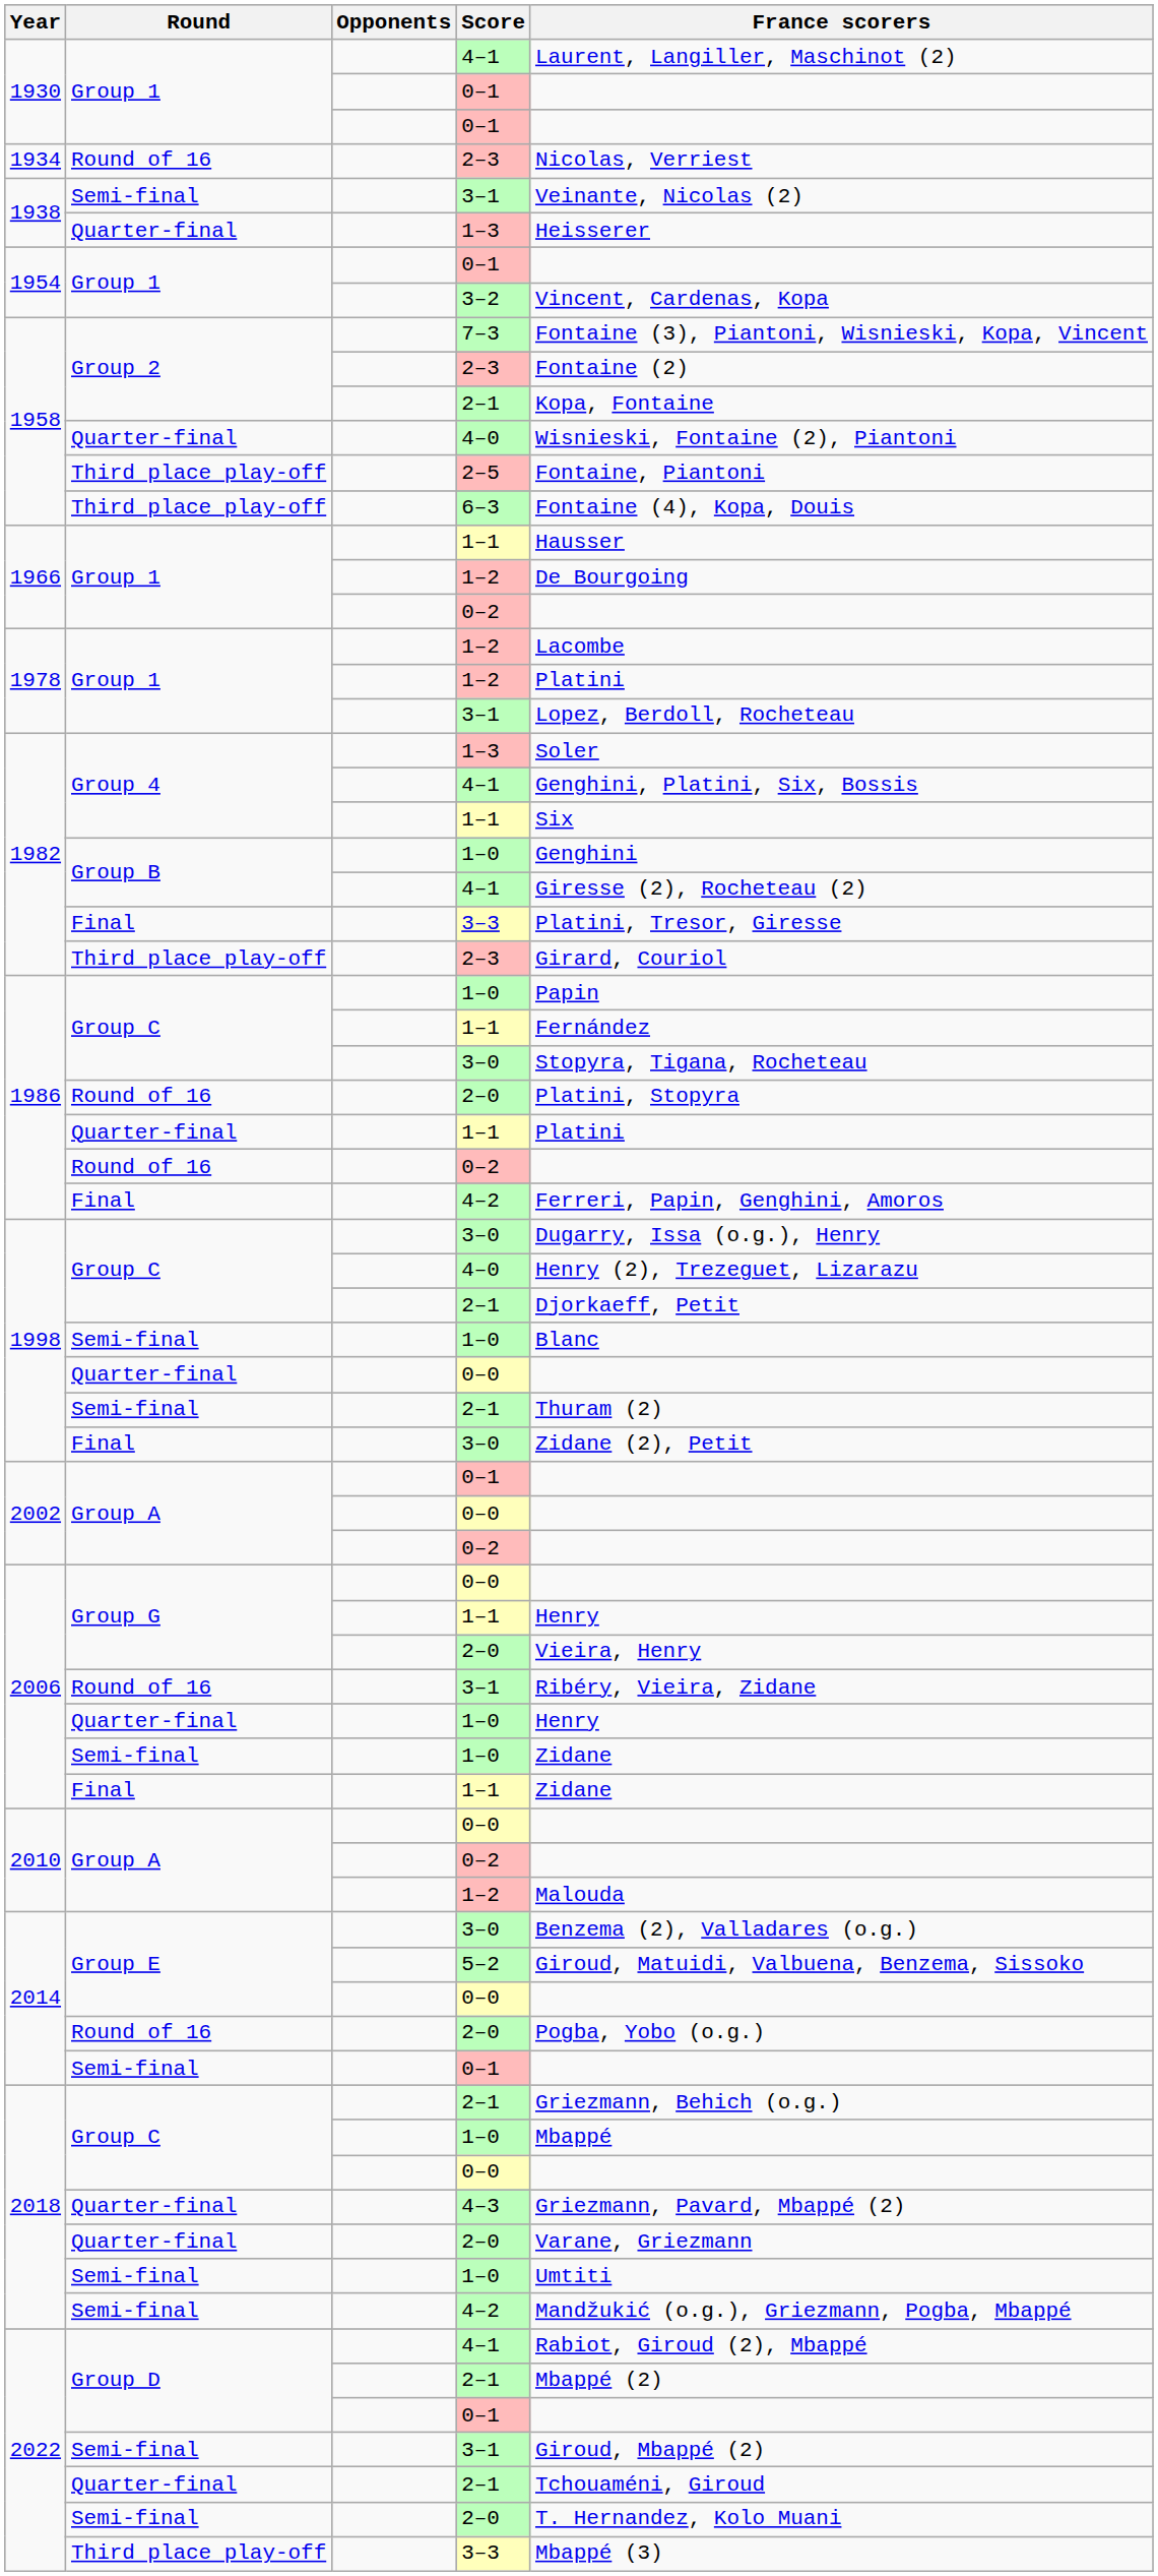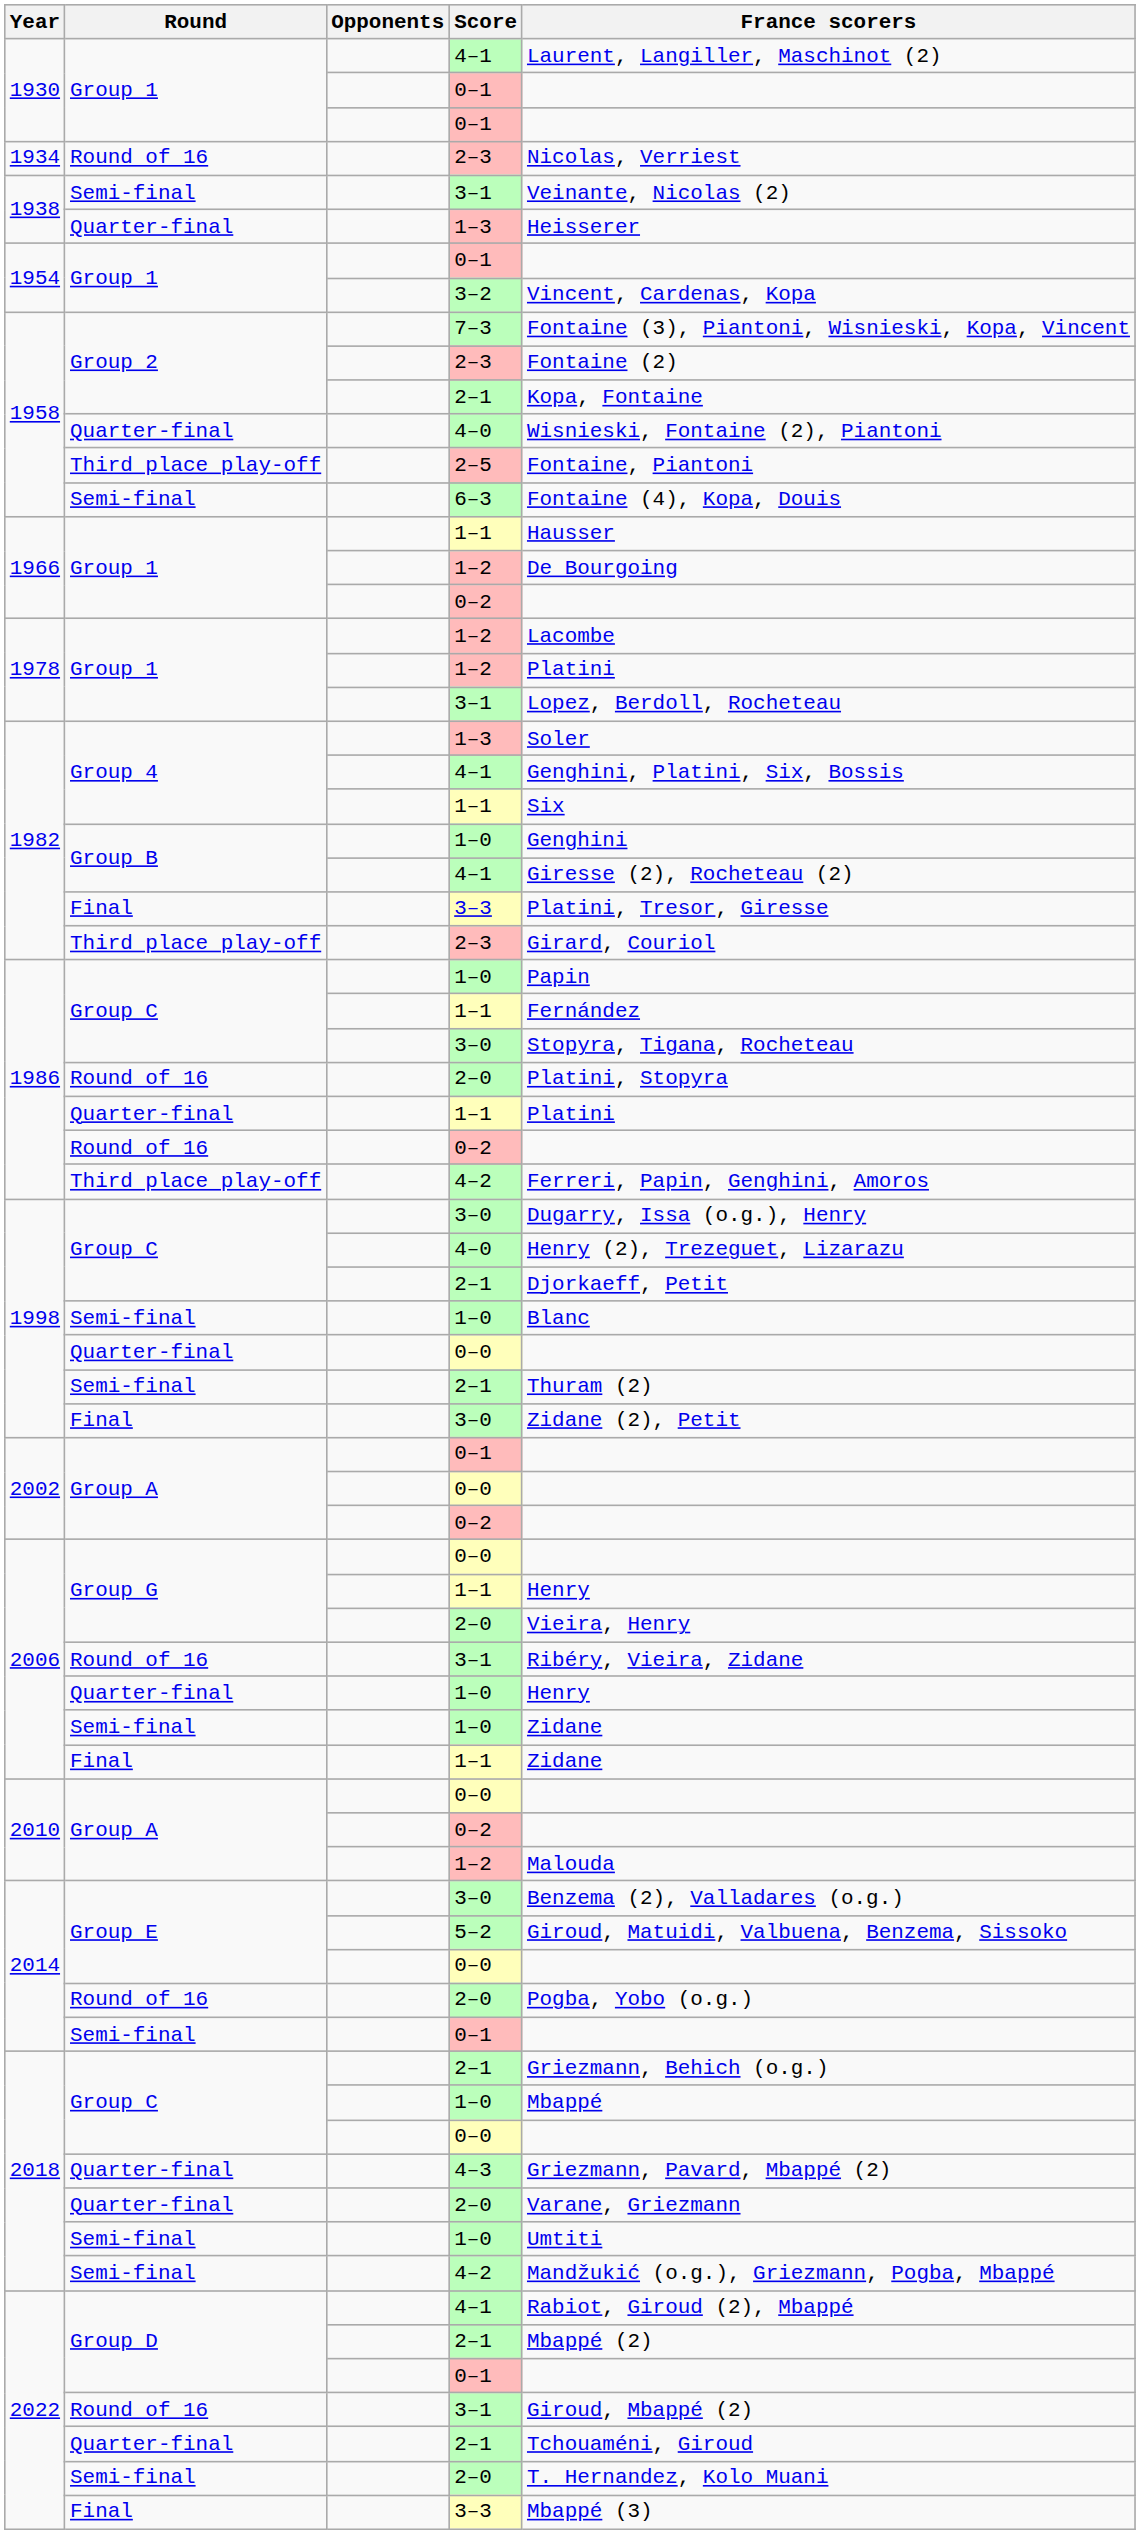6–3 | Round: Third place play-off -> Semi-final
1986 / 4–2 | Round: Final -> Third place play-off
2022 / 3–1 | Round: Semi-final -> Round of 16
2022 / 3–3 | Round: Third place play-off -> Final
